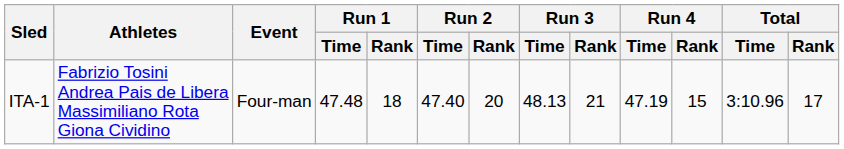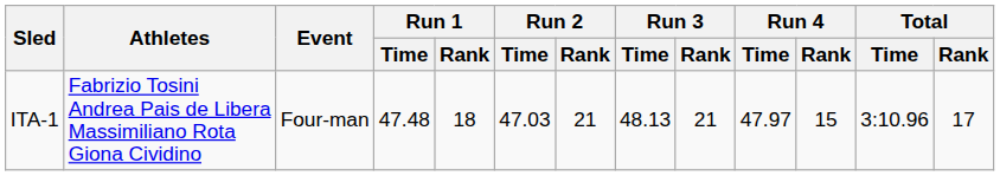ITA-1 | Run 2 / Time: 47.40 -> 47.03
ITA-1 | Run 2 / Rank: 20 -> 21
ITA-1 | Run 4 / Time: 47.19 -> 47.97
